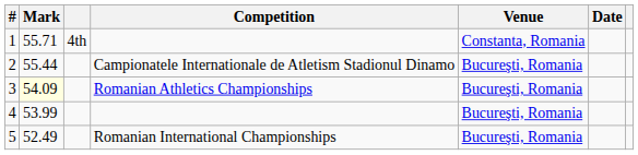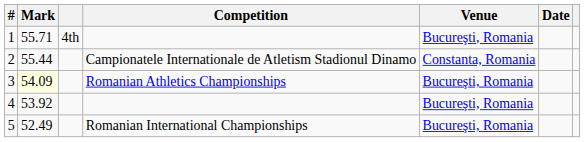1 | Venue: Constanta, Romania -> Bucureşti, Romania
2 | Venue: Bucureşti, Romania -> Constanta, Romania
4 | Mark: 53.99 -> 53.92
